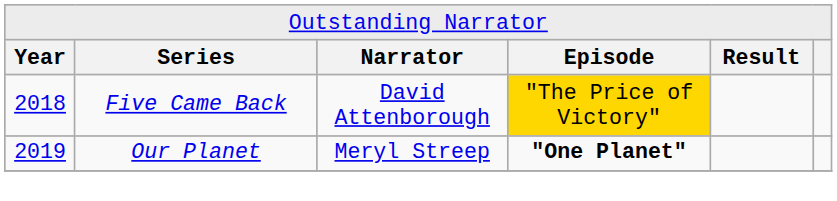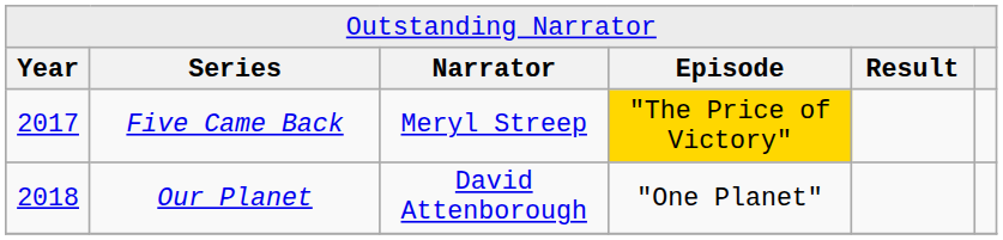Five Came Back | column 1: 2018 -> 2017
Five Came Back | column 3: David Attenborough -> Meryl Streep
Our Planet | column 1: 2019 -> 2018
Our Planet | column 3: Meryl Streep -> David Attenborough
Our Planet | column 4: bold -> normal
